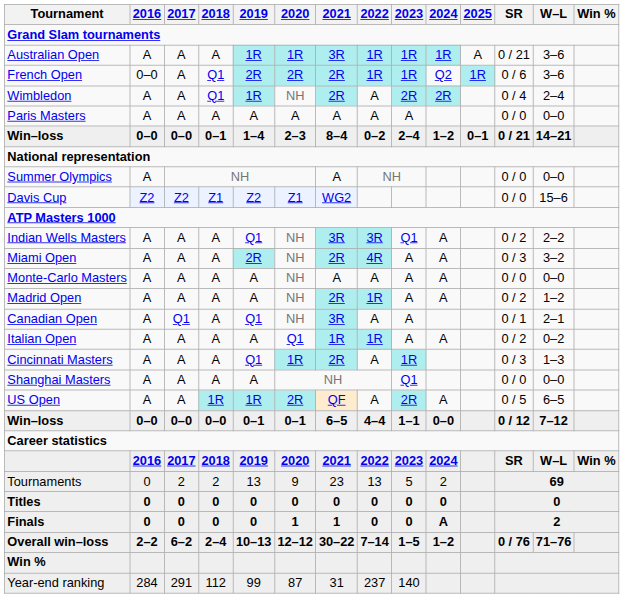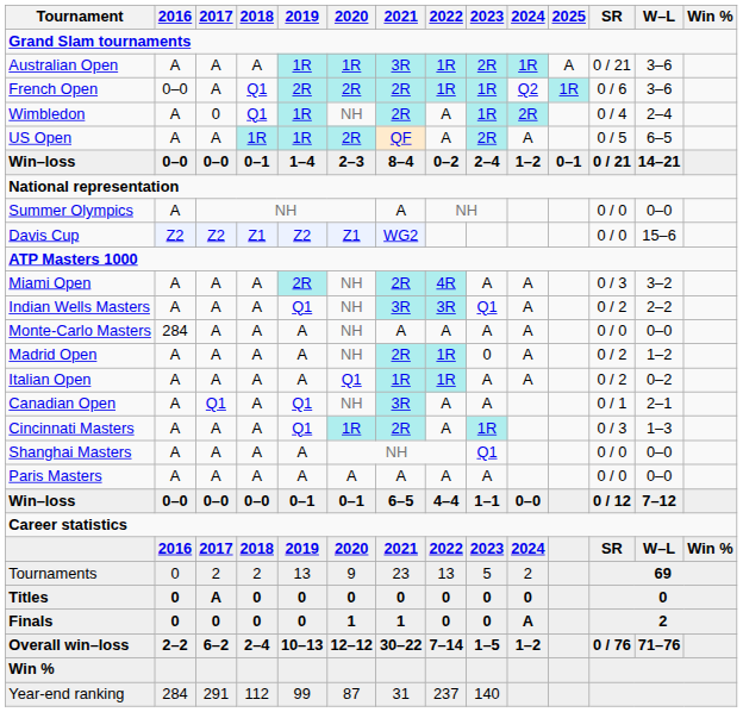Australian Open | 2023: 1R -> 2R
Wimbledon | 2017: A -> 0
Wimbledon | 2023: 2R -> 1R
rows swapped: US Open <-> Paris Masters
rows swapped: Indian Wells Masters <-> Miami Open
Monte-Carlo Masters | 2016: A -> 284
Madrid Open | 2023: A -> 0
rows swapped: Italian Open <-> Canadian Open
Titles | 2017: 0 -> A
